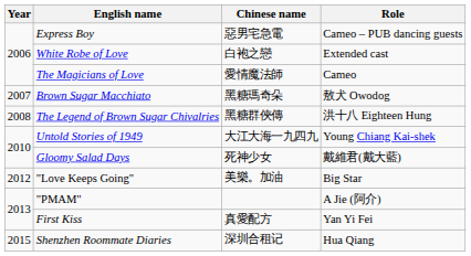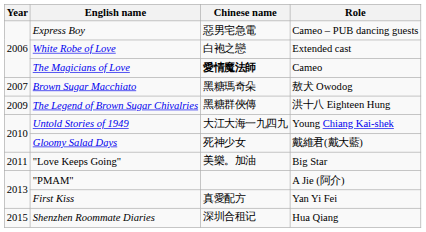The Magicians of Love | Chinese name: normal -> bold
The Legend of Brown Sugar Chivalries | Year: 2008 -> 2009
"Love Keeps Going" | Year: 2012 -> 2011
